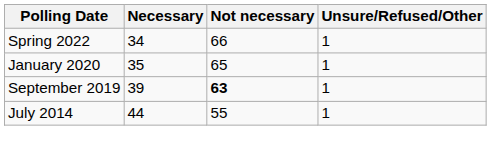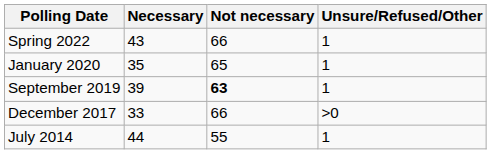Spring 2022 | Necessary: 34 -> 43
+ row: December 2017 | 33 | 66 | >0
